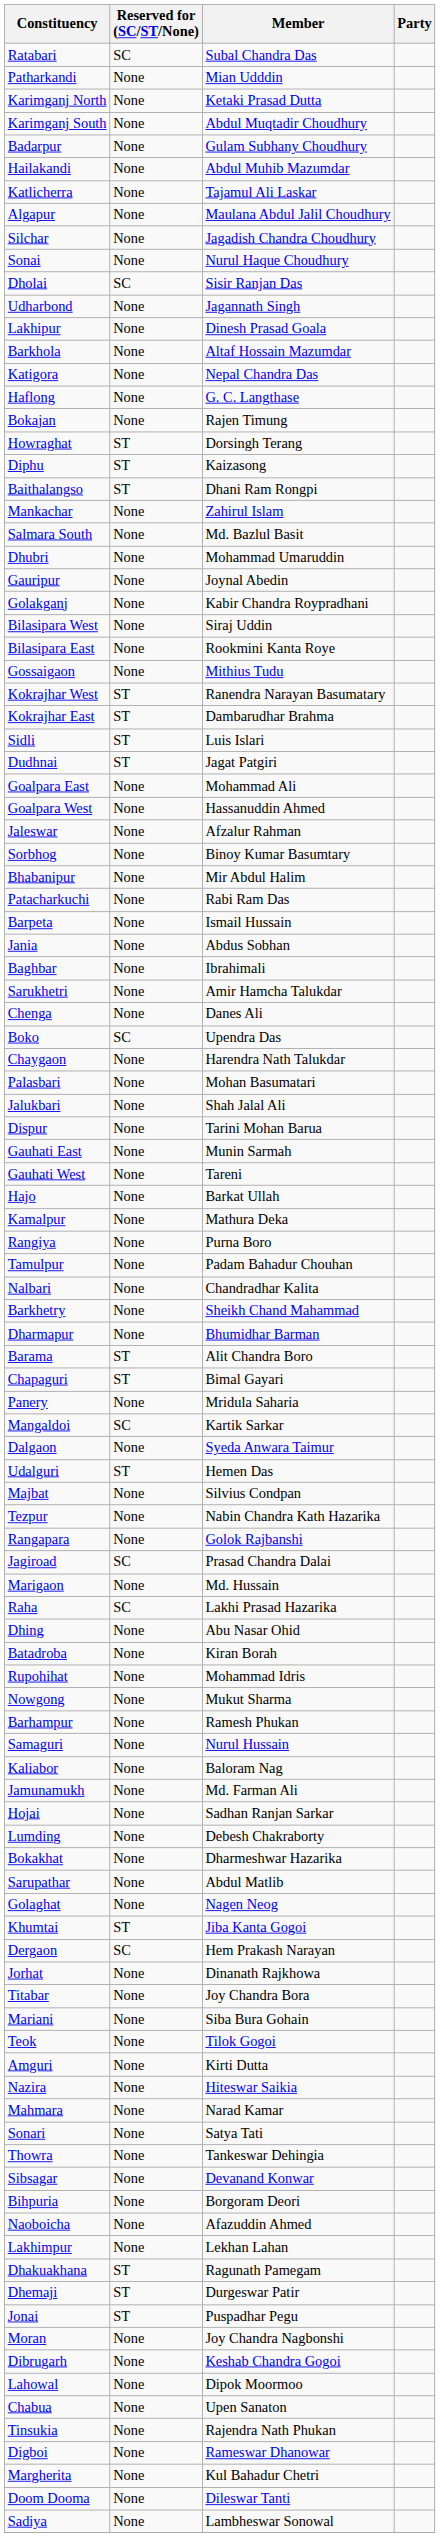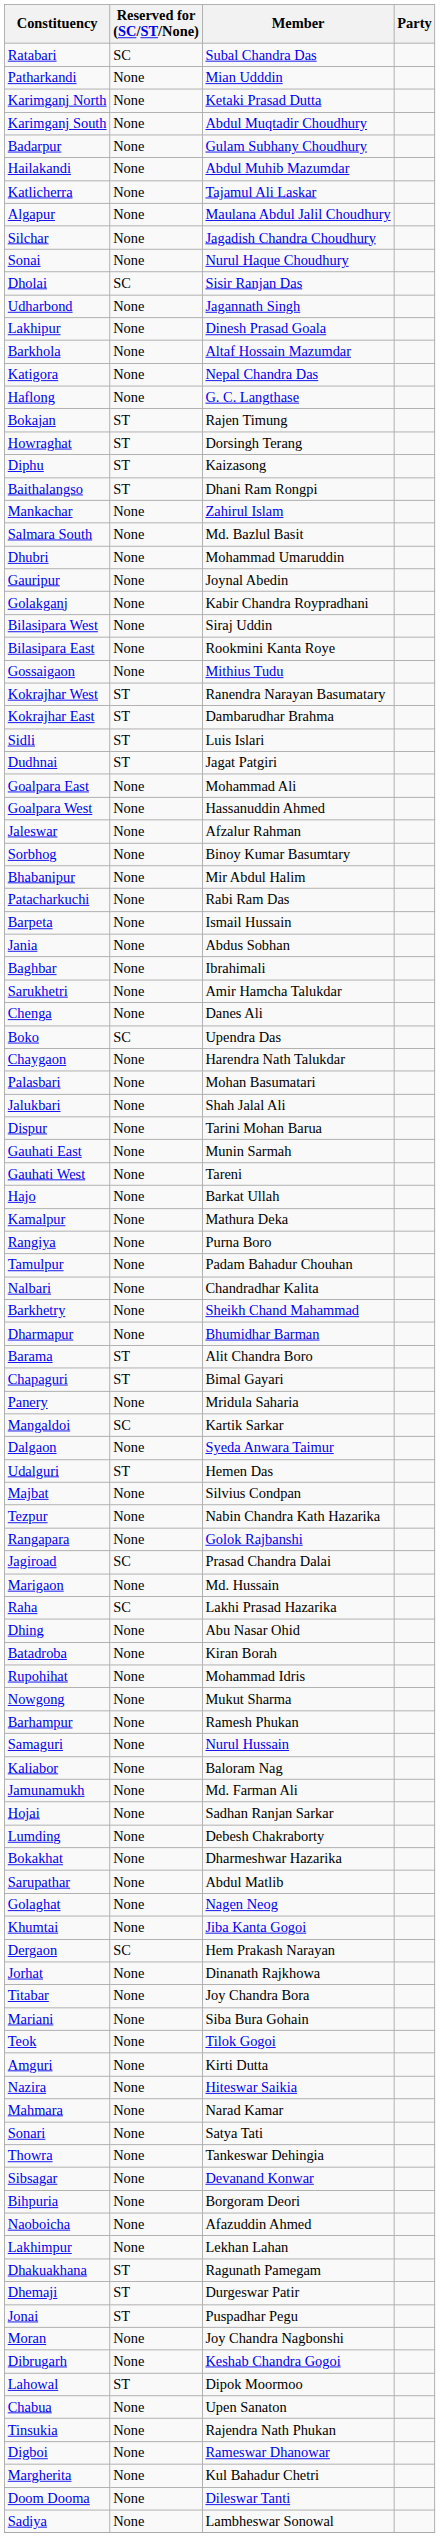Bokajan | Reserved for (SC/ST/None): None -> ST
Khumtai | Reserved for (SC/ST/None): ST -> None
Lahowal | Reserved for (SC/ST/None): None -> ST
